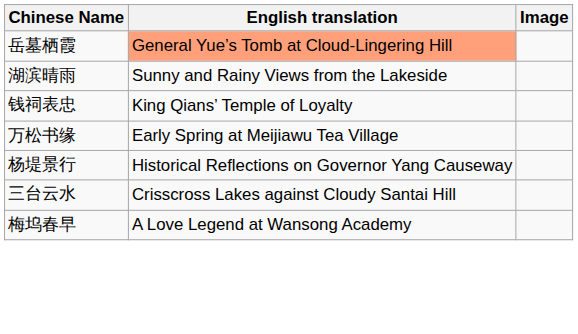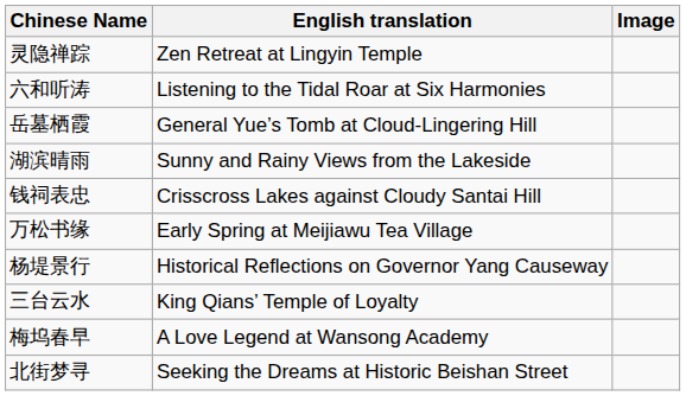+ row: 灵隐禅踪 | Zen Retreat at Lingyin Temple
+ row: 六和听涛 | Listening to the Tidal Roar at Six Harmonies
岳墓栖霞 | English translation: lightsalmon background -> no background
钱祠表忠 | English translation: King Qians’ Temple of Loyalty -> Crisscross Lakes against Cloudy Santai Hill
三台云水 | English translation: Crisscross Lakes against Cloudy Santai Hill -> King Qians’ Temple of Loyalty
+ row: 北街梦寻 | Seeking the Dreams at Historic Beishan Street
